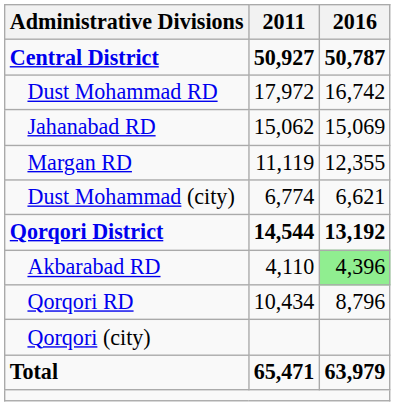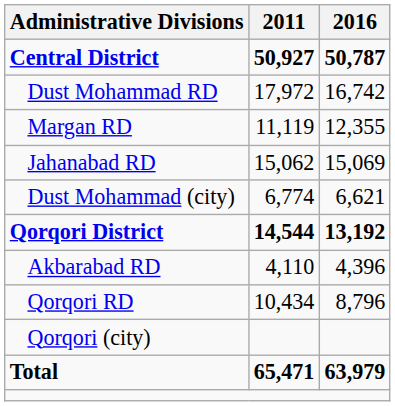rows swapped: Jahanabad RD <-> Margan RD
Akbarabad RD | 2016: lightgreen background -> no background
